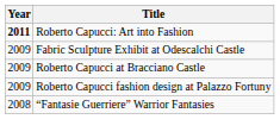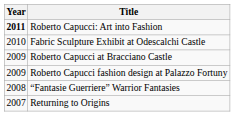Fabric Sculpture Exhibit at Odescalchi Castle | Year: 2009 -> 2010
+ row: 2007 | Returning to Origins
